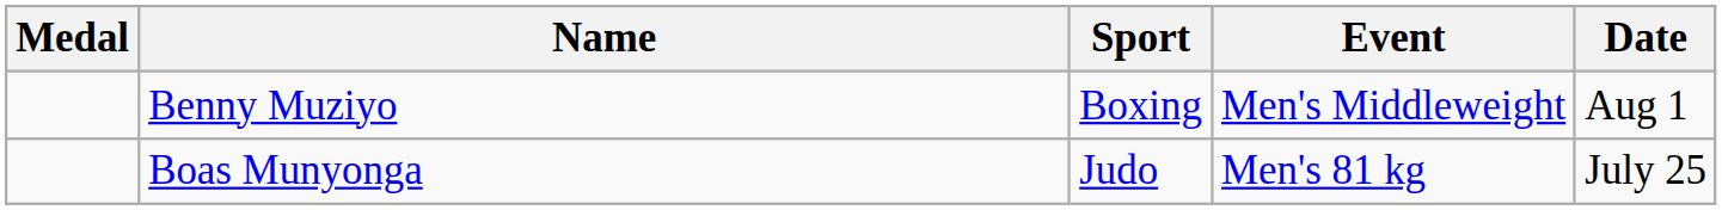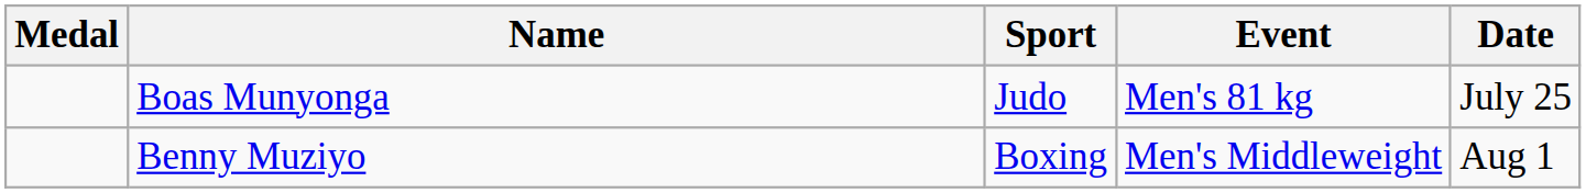rows swapped: Boas Munyonga <-> Benny Muziyo
